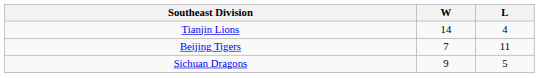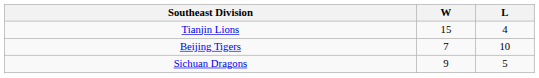Tianjin Lions | W: 14 -> 15
Beijing Tigers | L: 11 -> 10
